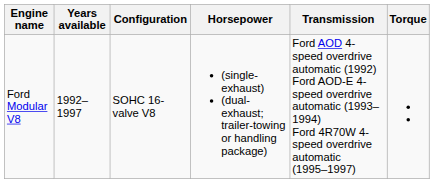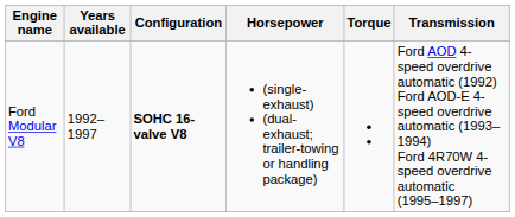columns swapped: Torque <-> Transmission
Ford Modular V8 | Configuration: normal -> bold
